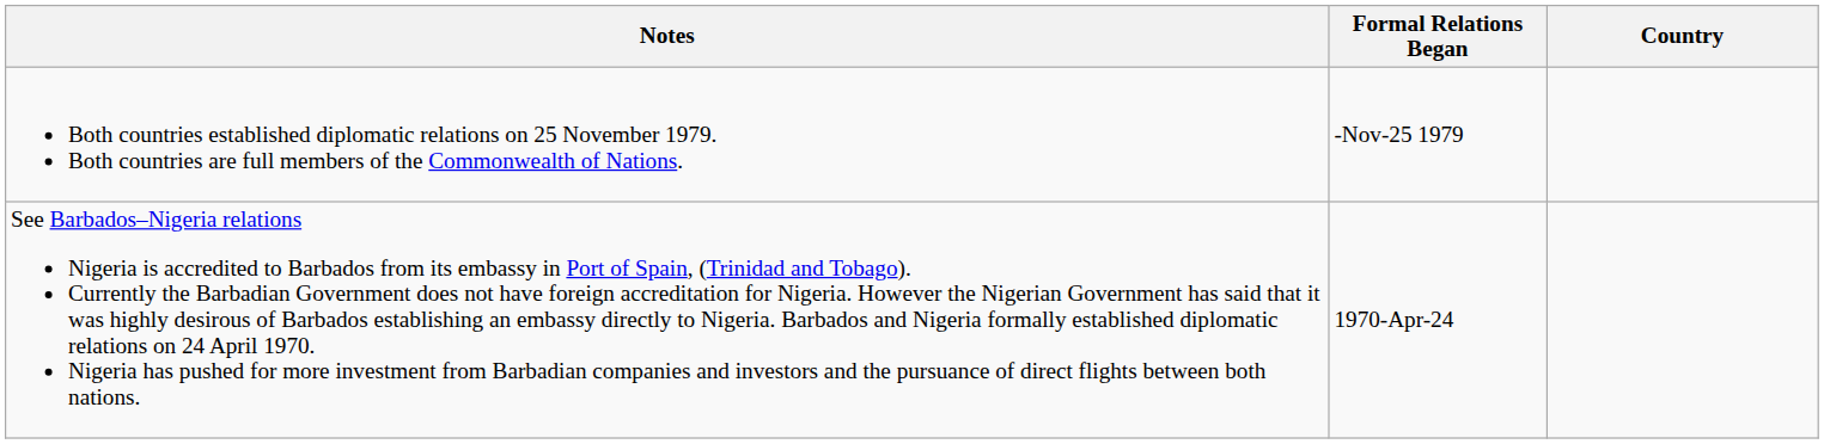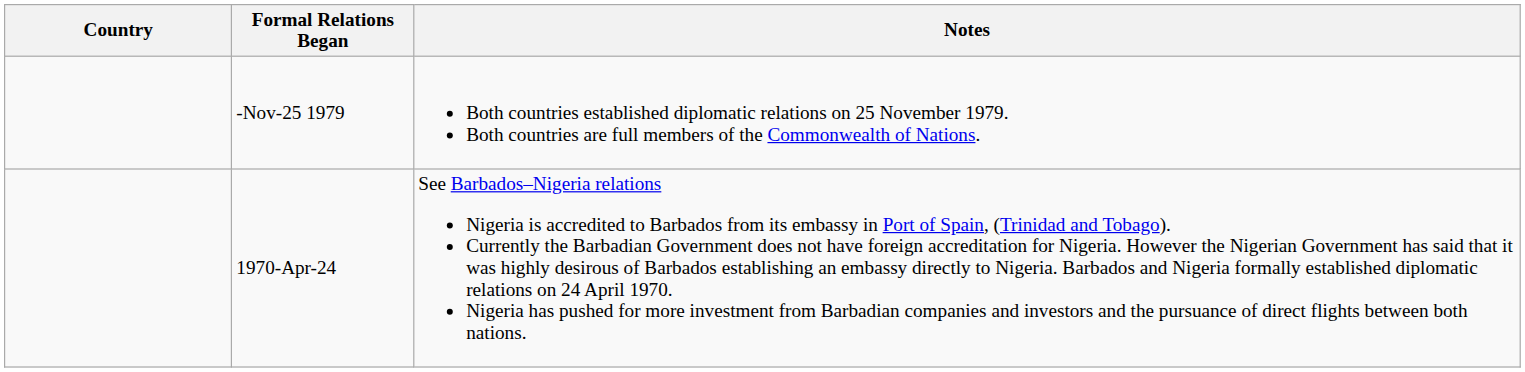columns swapped: Country <-> Notes
